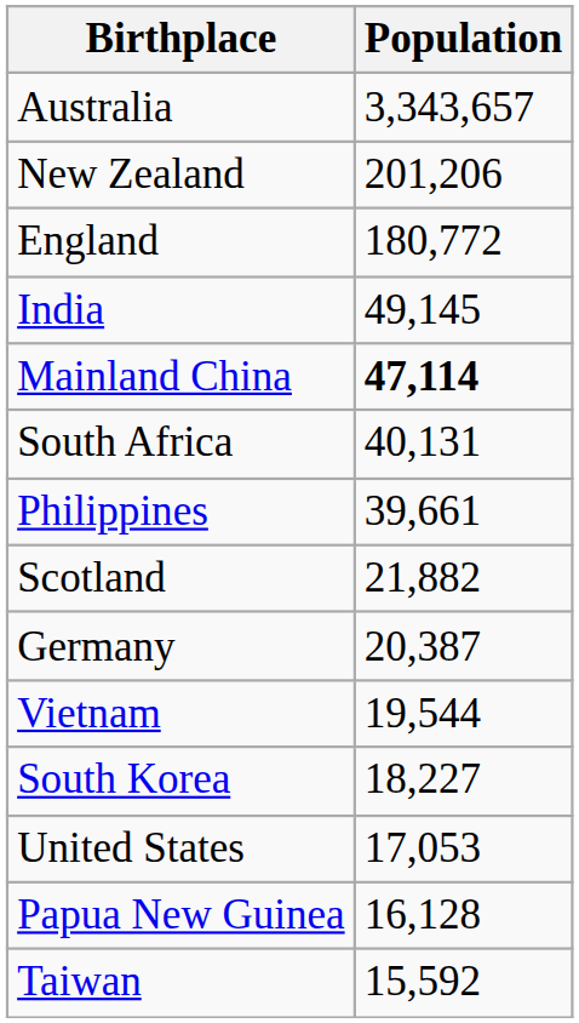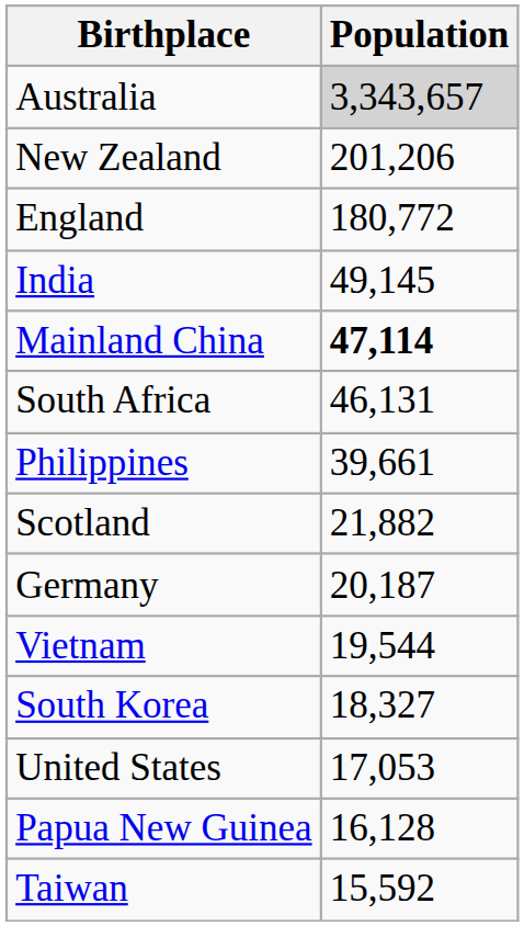Australia | Population: no background -> lightgrey background
South Africa | Population: 40,131 -> 46,131
Germany | Population: 20,387 -> 20,187
South Korea | Population: 18,227 -> 18,327
